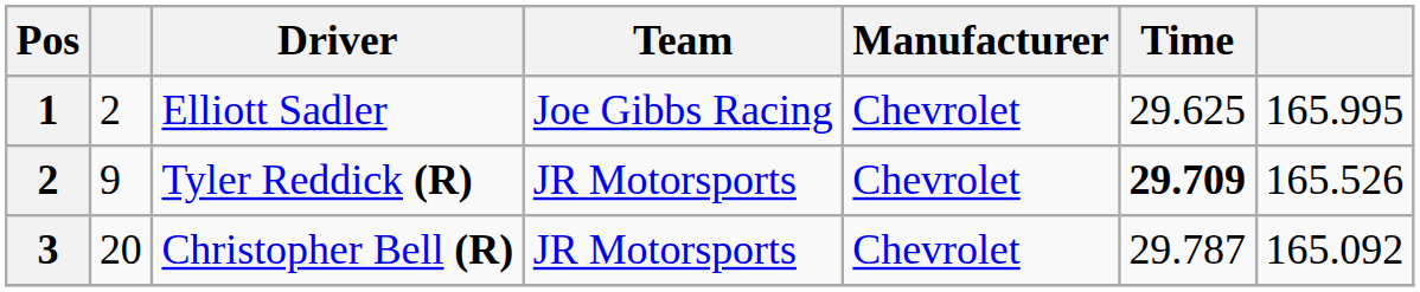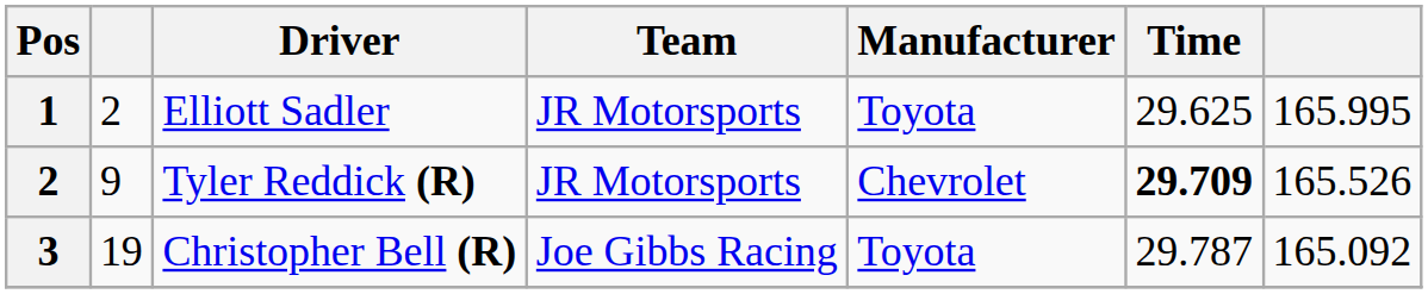Elliott Sadler | Team: Joe Gibbs Racing -> JR Motorsports
Elliott Sadler | Manufacturer: Chevrolet -> Toyota
Christopher Bell (R) | column 2: 20 -> 19
Christopher Bell (R) | Team: JR Motorsports -> Joe Gibbs Racing
Christopher Bell (R) | Manufacturer: Chevrolet -> Toyota
